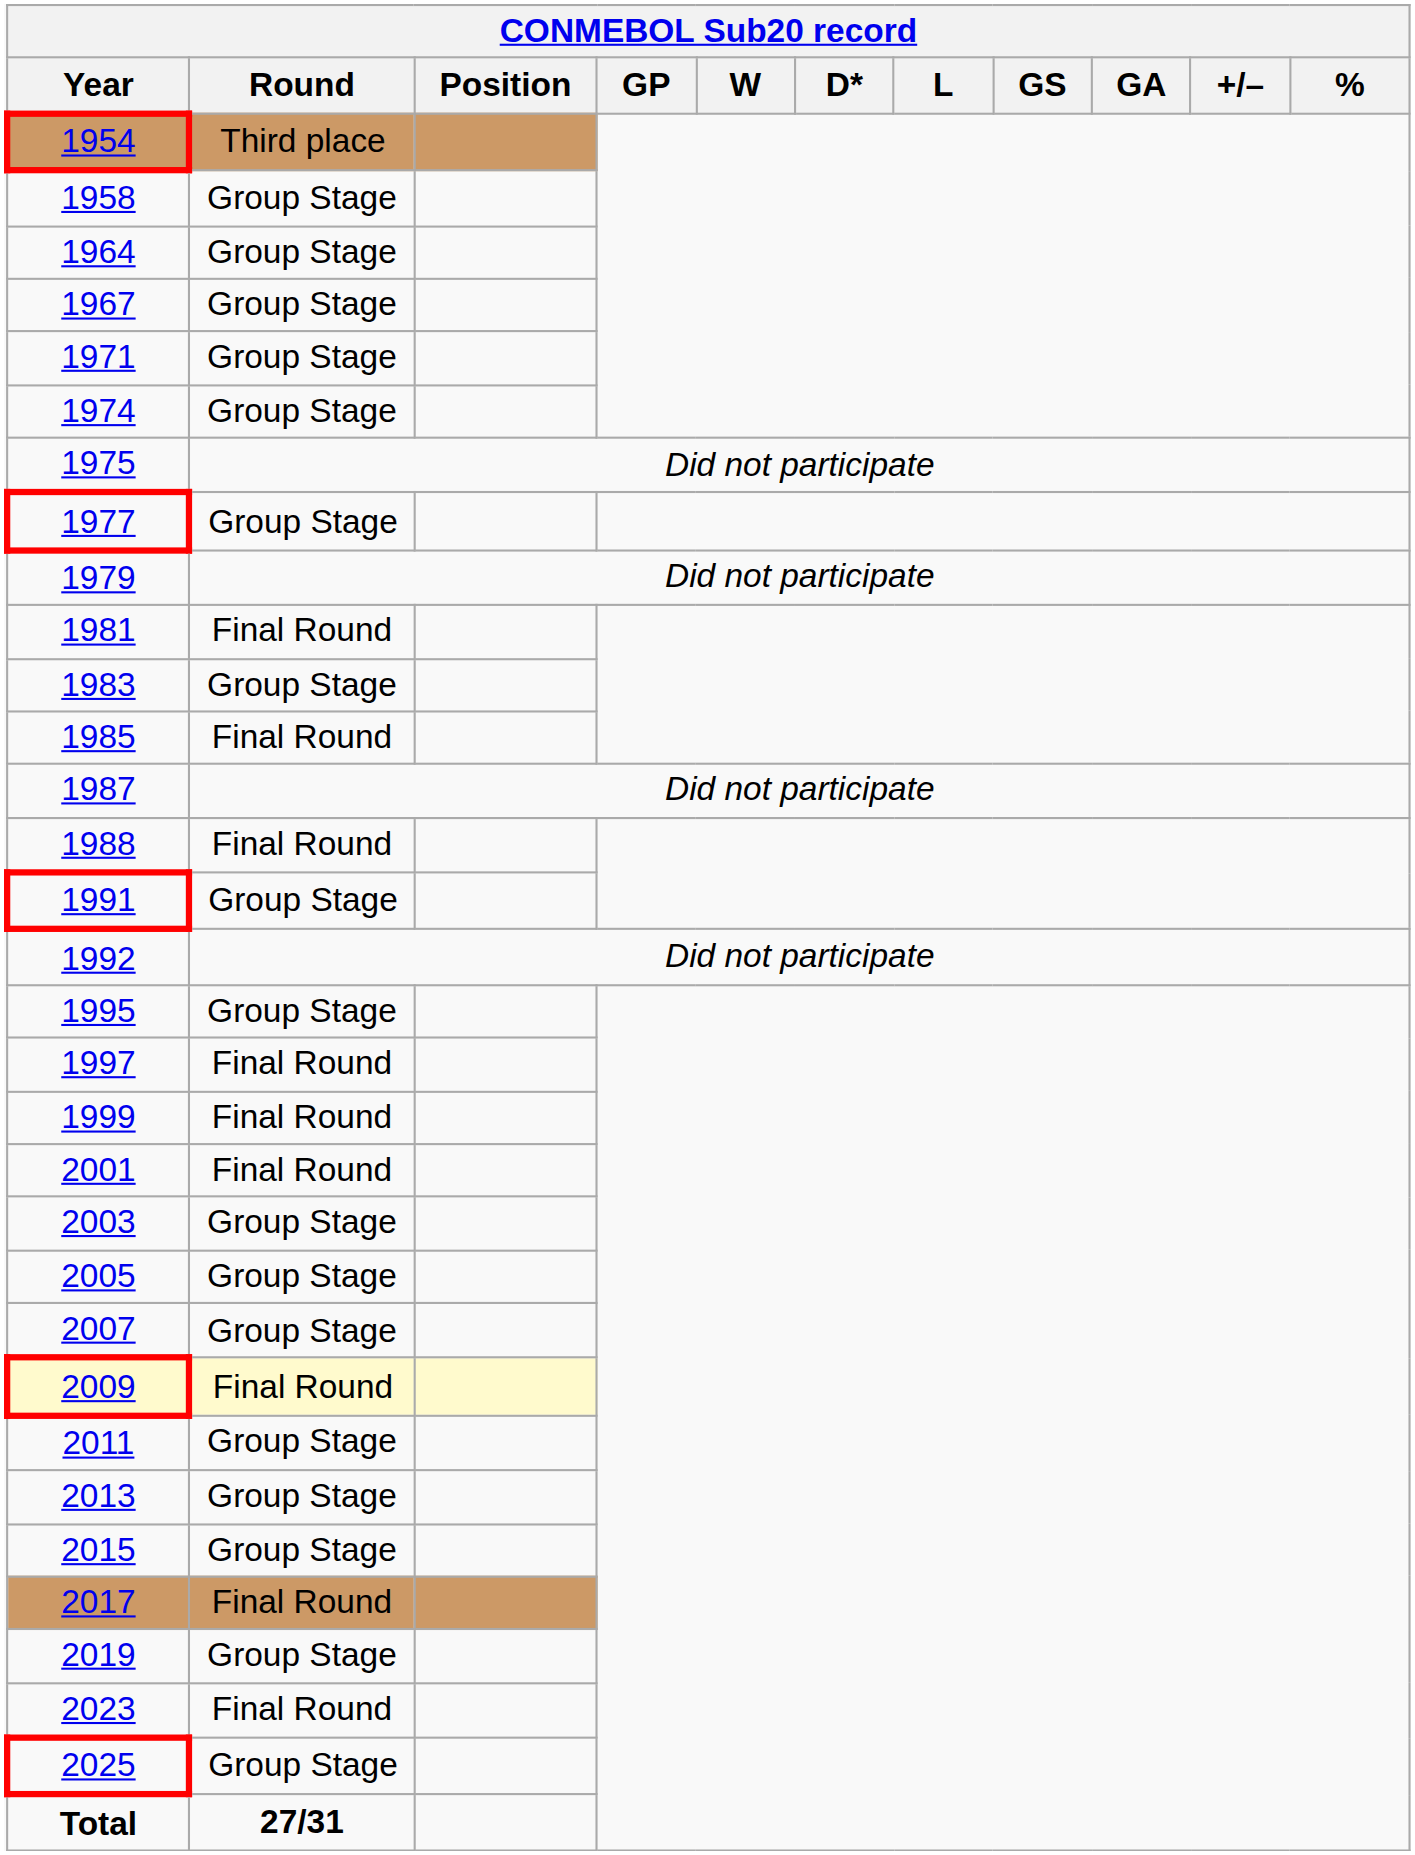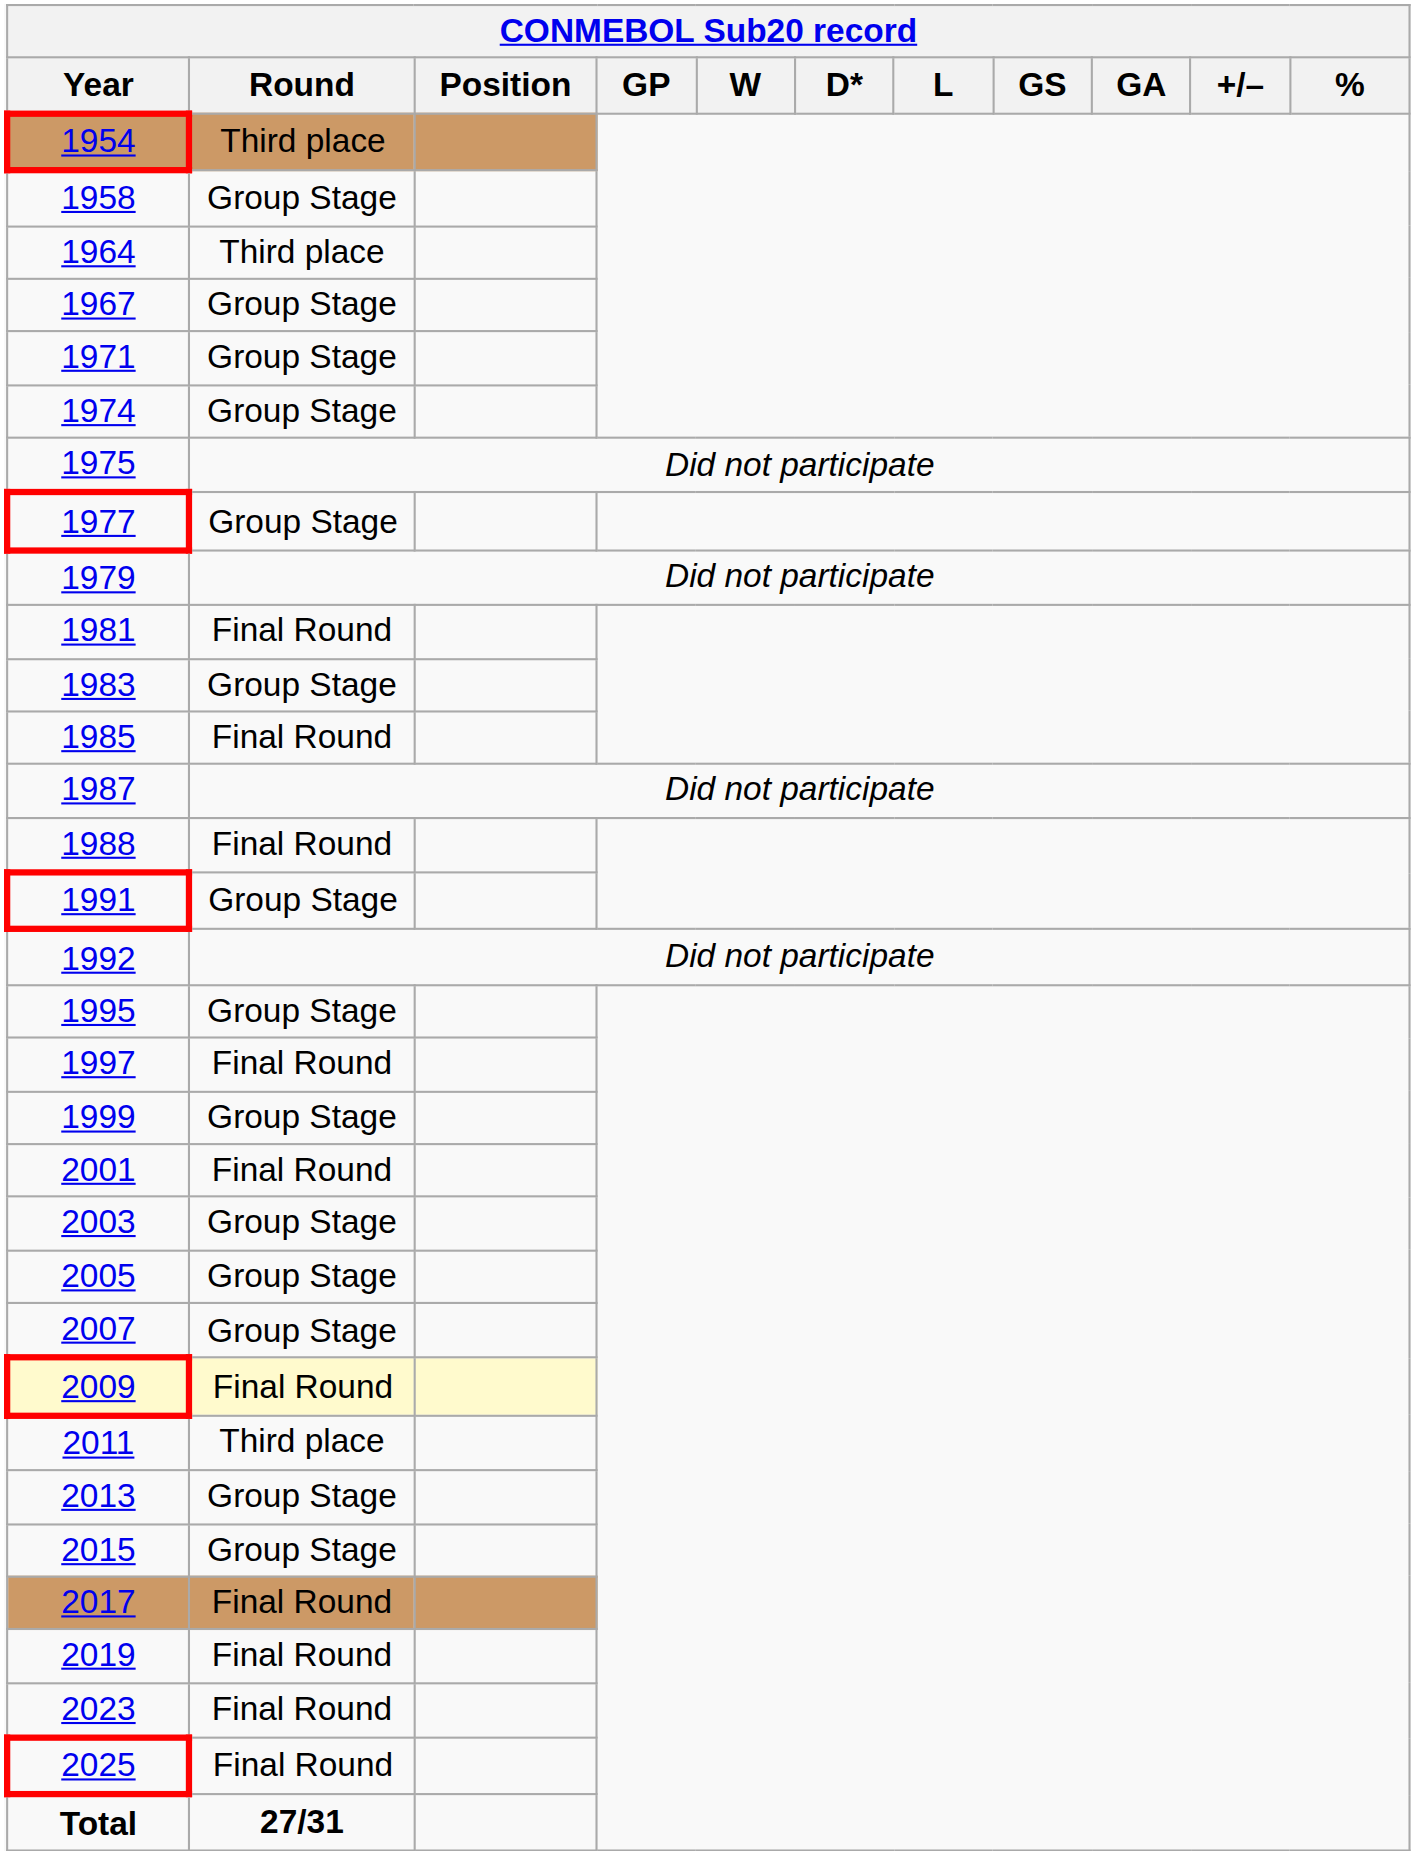1964 | Round: Group Stage -> Third place
1999 | Round: Final Round -> Group Stage
2011 | Round: Group Stage -> Third place
2019 | Round: Group Stage -> Final Round
2025 | Round: Group Stage -> Final Round
